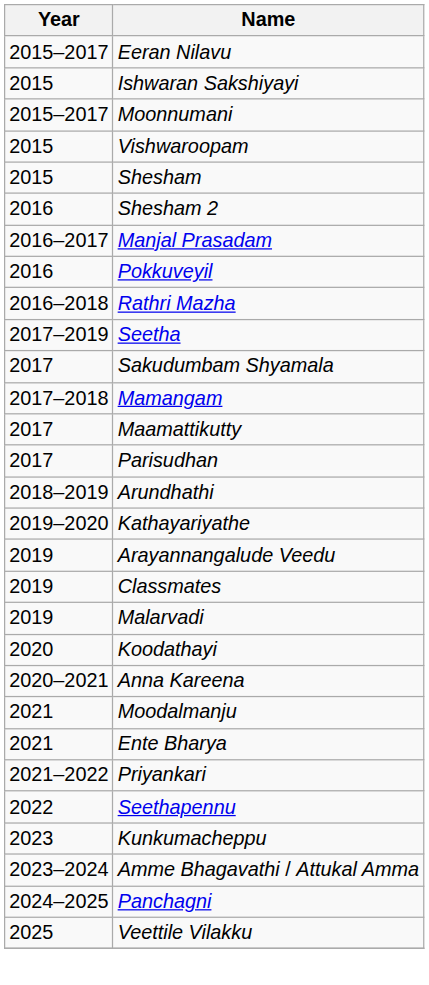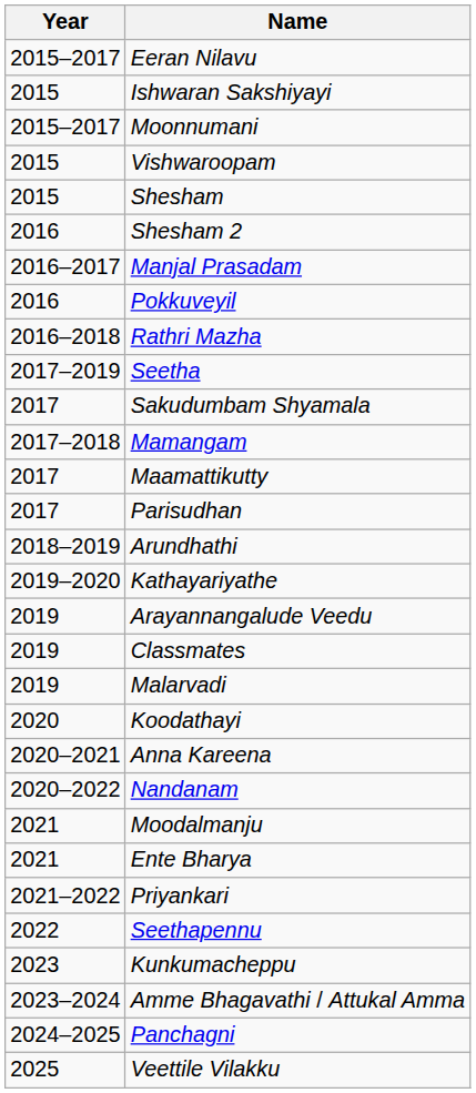+ row: 2020–2022 | Nandanam
